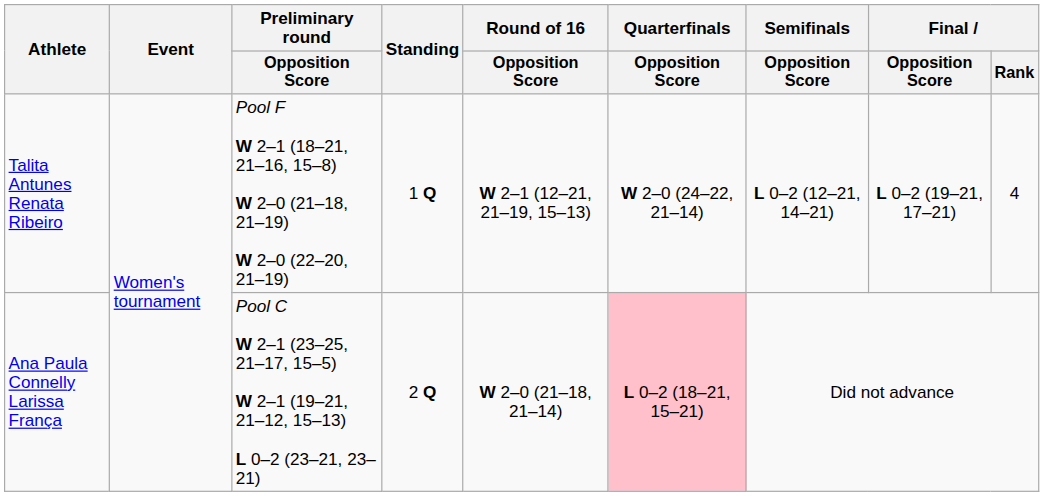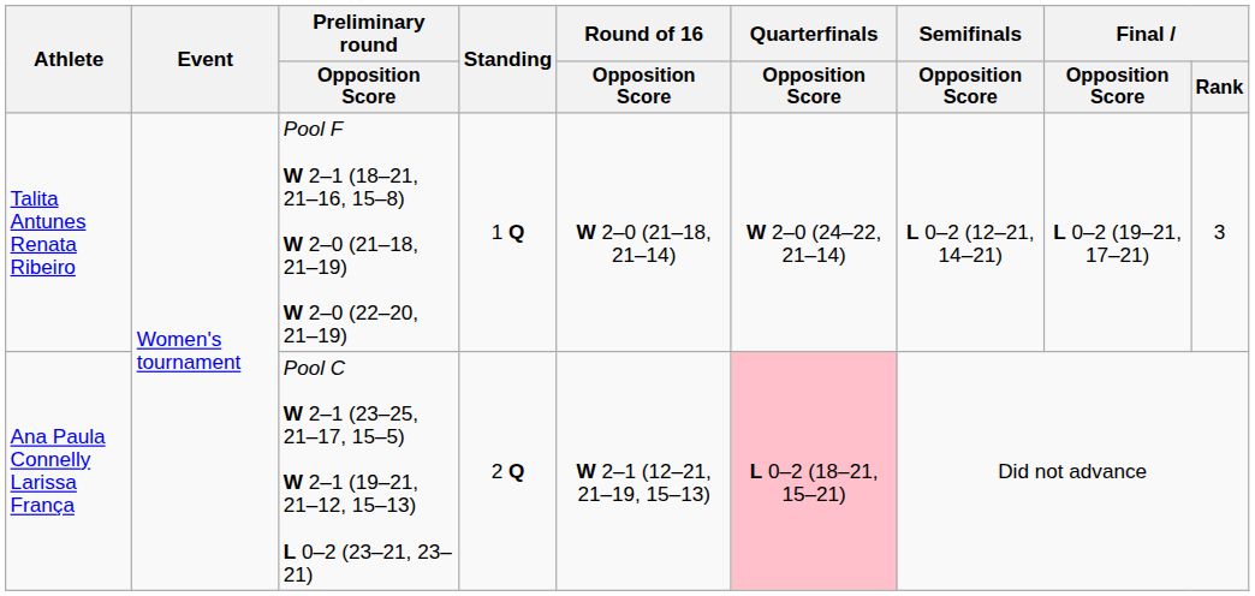Talita Antunes Renata Ribeiro | Round of 16 / Opposition Score: W 2–1 (12–21, 21–19, 15–13) -> W 2–0 (21–18, 21–14)
Talita Antunes Renata Ribeiro | Final / Rank: 4 -> 3
Ana Paula Connelly Larissa França | Round of 16 / Opposition Score: W 2–0 (21–18, 21–14) -> W 2–1 (12–21, 21–19, 15–13)
